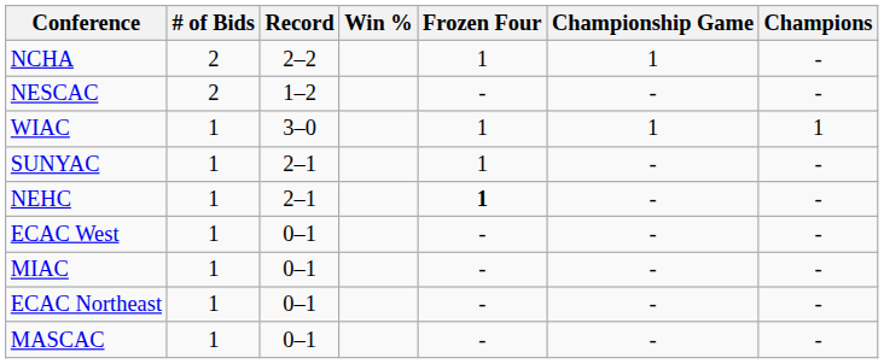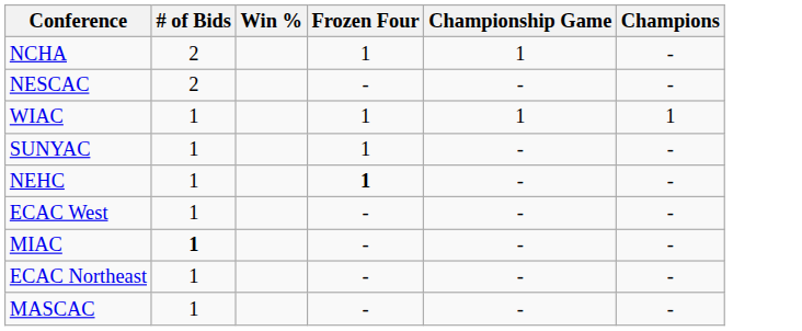- column: Record | 2–2 | 1–2 | 3–0 | 2–1 | 2–1 | 0–1 | 0–1 | 0–1 | 0–1
MIAC | # of Bids: normal -> bold
